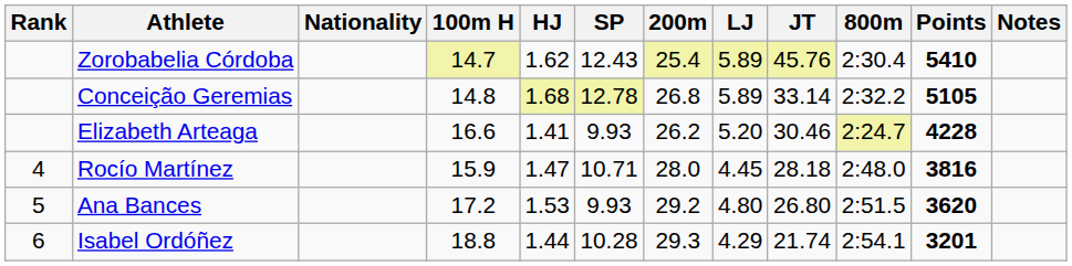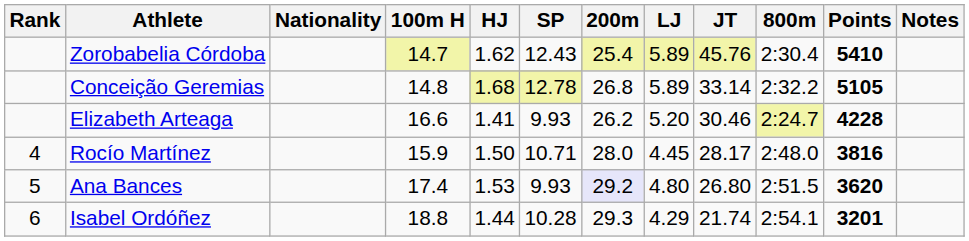Rocío Martínez | HJ: 1.47 -> 1.50
Rocío Martínez | JT: 28.18 -> 28.17
Ana Bances | 100m H: 17.2 -> 17.4
Ana Bances | 200m: no background -> lavender background
